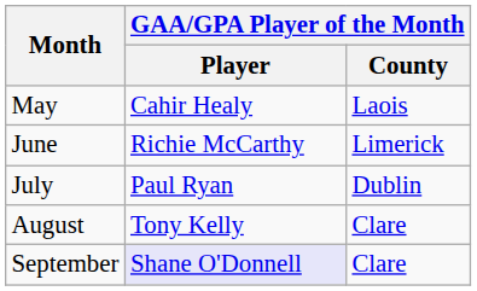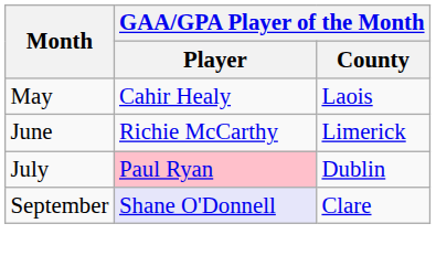July | GAA/GPA Player of the Month / Player: no background -> pink background
- row: August | Tony Kelly | Clare
